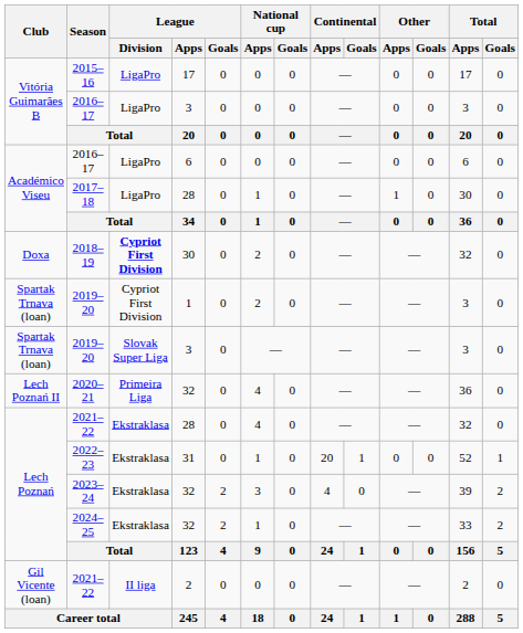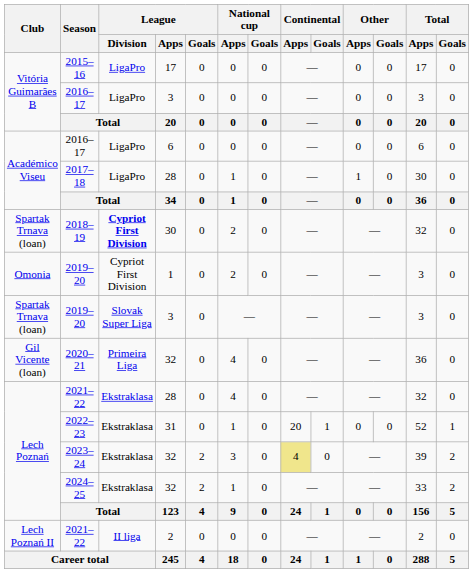2018–19 | Club: Doxa -> Spartak Trnava (loan)
2019–20 / 1 | Club: Spartak Trnava (loan) -> Omonia
2020–21 | Club: Lech Poznań II -> Gil Vicente (loan)
2023–24 | Continental / Apps: no background -> khaki background
2021–22 / 2 | Club: Gil Vicente (loan) -> Lech Poznań II
